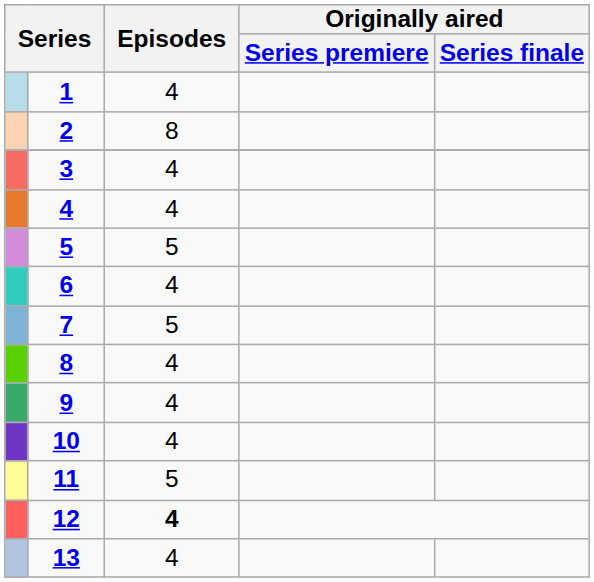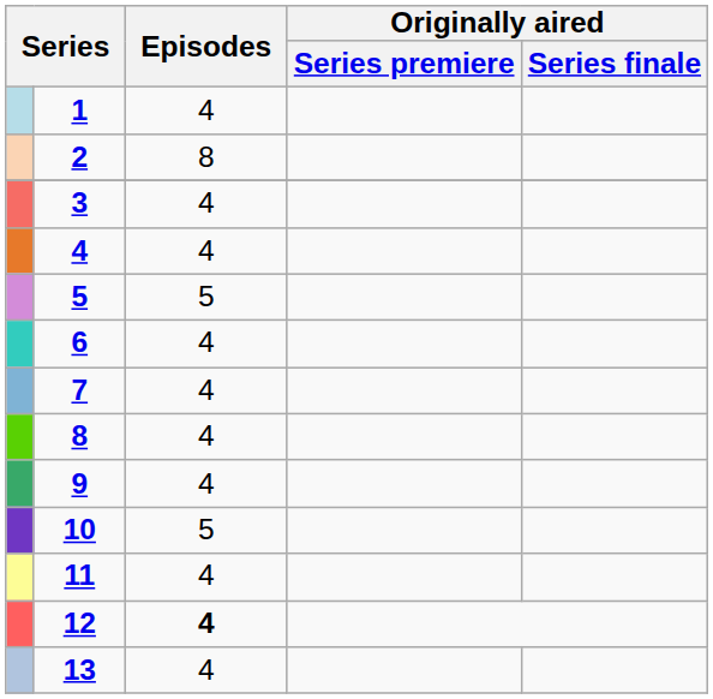7 | Episodes: 5 -> 4
10 | Episodes: 4 -> 5
11 | Episodes: 5 -> 4
